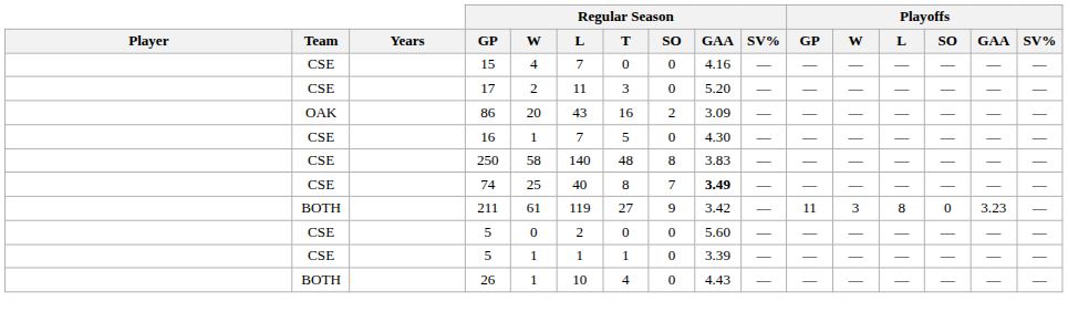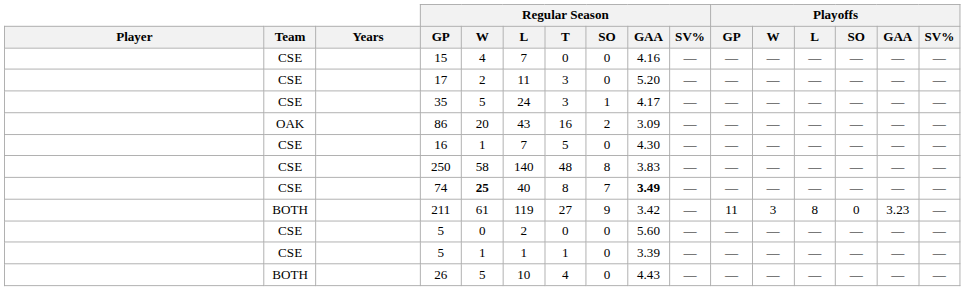+ row: CSE | 35 | 5 | 24 | 3 | 1 | 4.17 | — | — | — | — | — | — | —
74 | Regular Season / W: normal -> bold
26 | Regular Season / W: 1 -> 5
